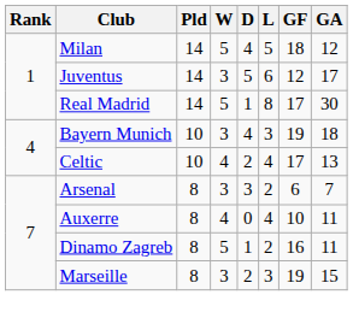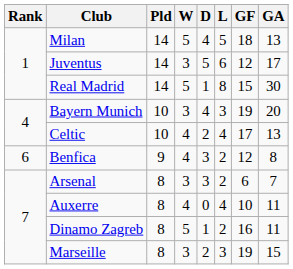Milan | GA: 12 -> 13
Real Madrid | GF: 17 -> 15
Bayern Munich | GA: 18 -> 20
+ row: 6 | Benfica | 9 | 4 | 3 | 2 | 12 | 8
